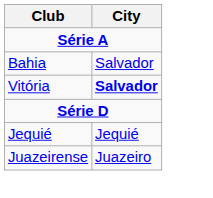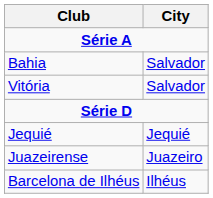Vitória | City: bold -> normal
+ row: Barcelona de Ilhéus | Ilhéus
